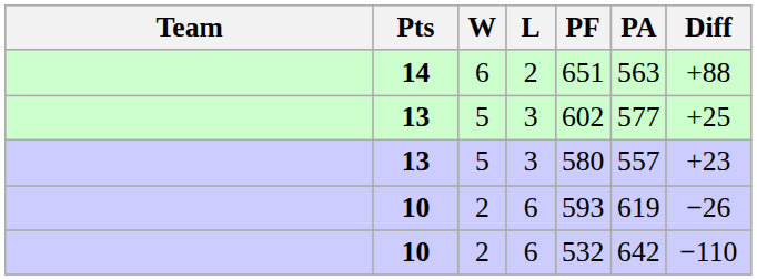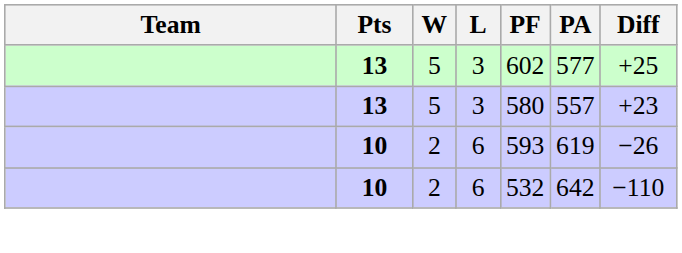- row: 14 | 6 | 2 | 651 | 563 | +88
